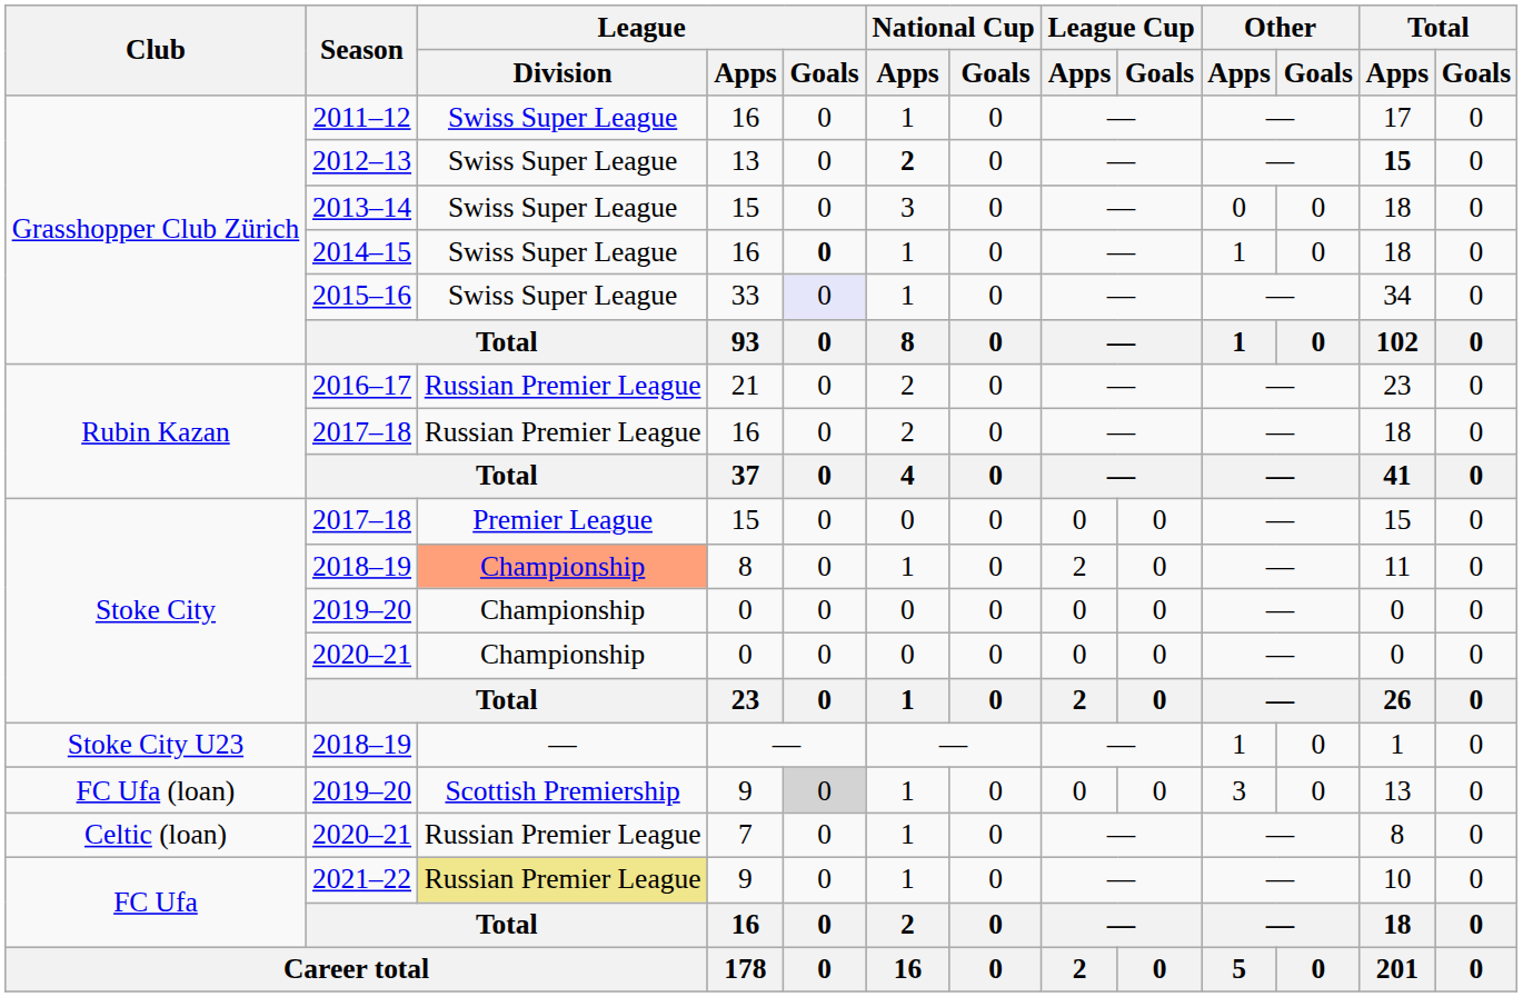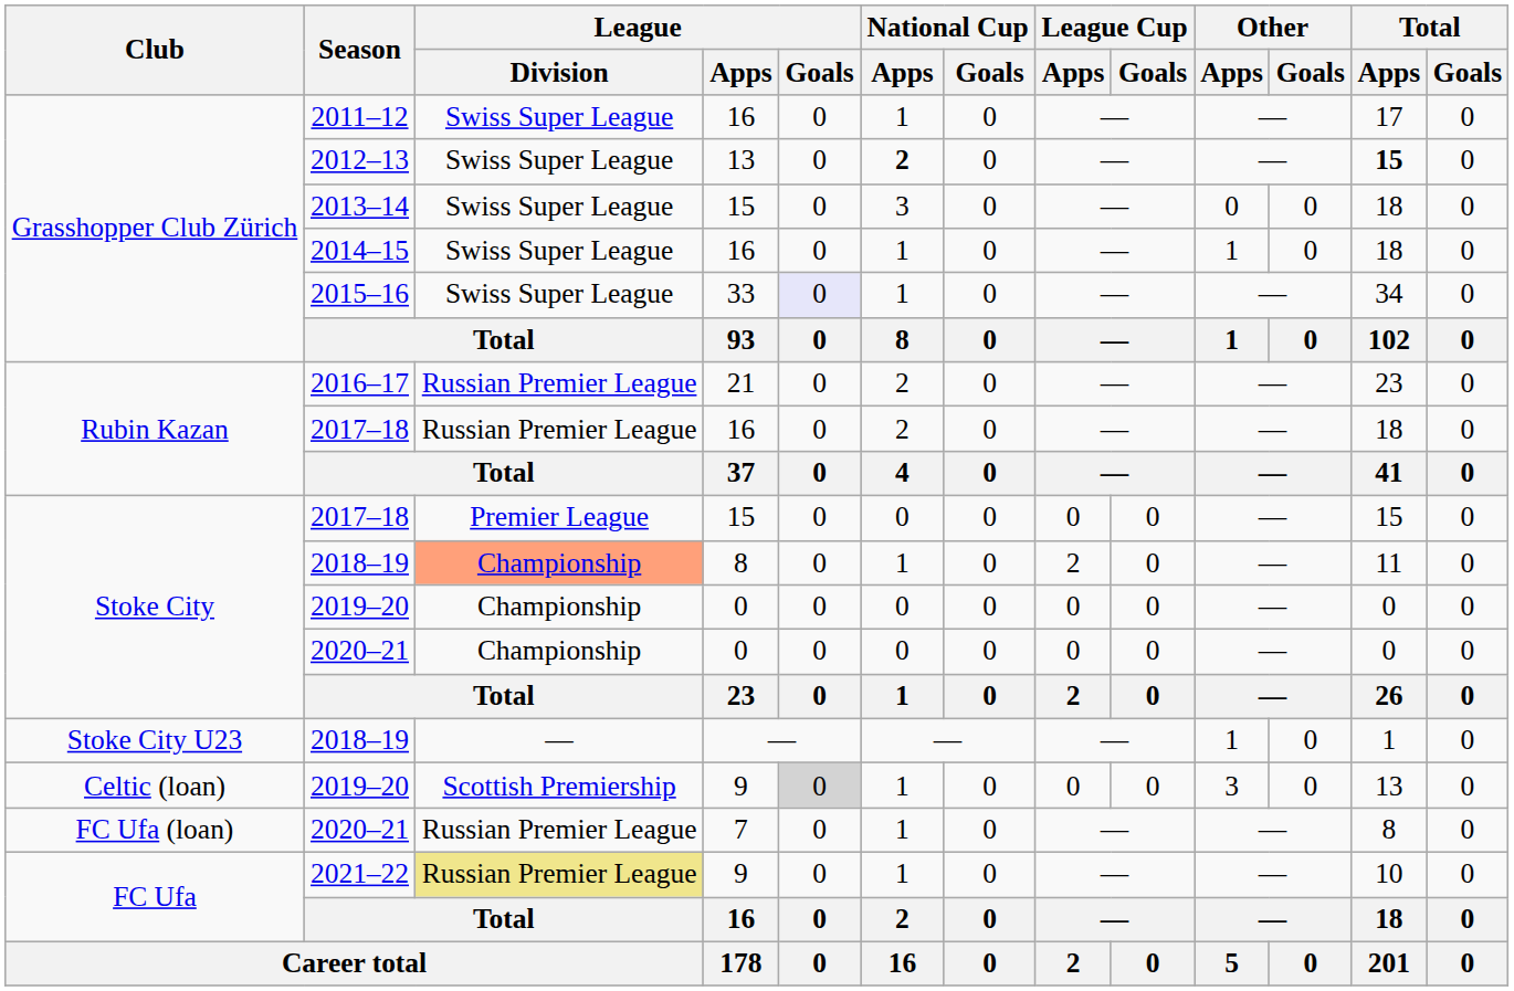2014–15 | League / Goals: bold -> normal
2019–20 / 9 | Club: FC Ufa (loan) -> Celtic (loan)
2020–21 / 7 | Club: Celtic (loan) -> FC Ufa (loan)
